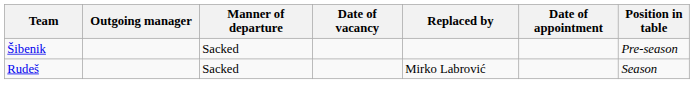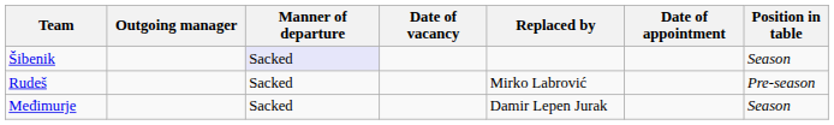Šibenik | Manner of departure: no background -> lavender background
Šibenik | Position in table: Pre-season -> Season
Rudeš | Position in table: Season -> Pre-season
+ row: Međimurje | Sacked | Damir Lepen Jurak | Season
